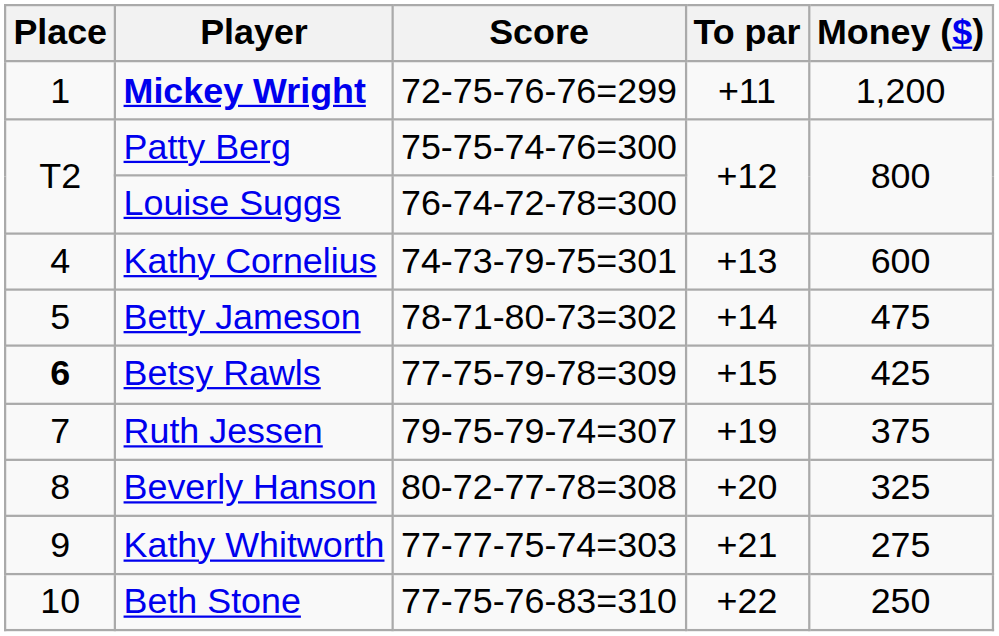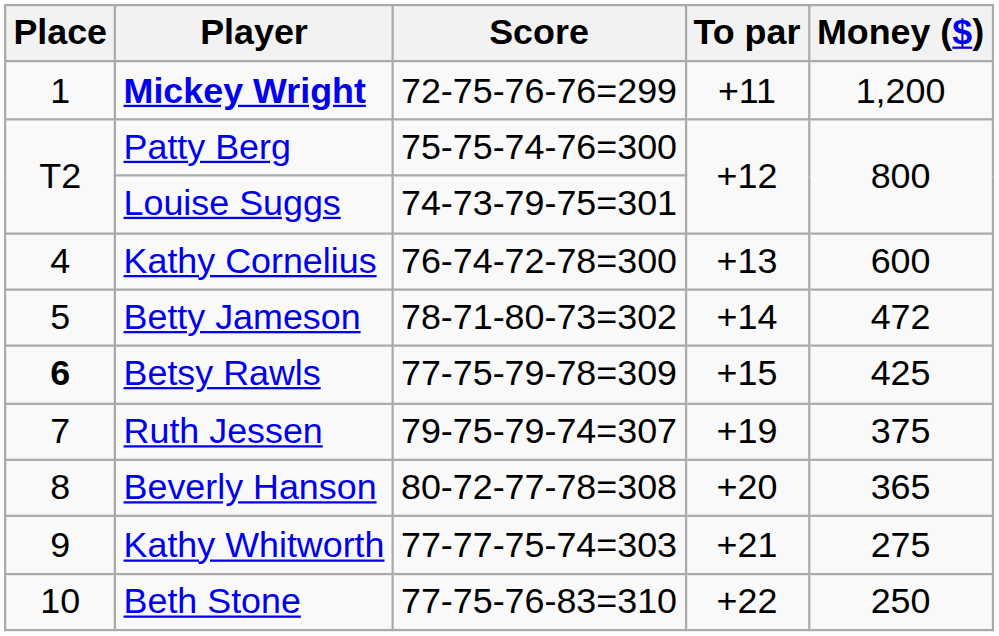Louise Suggs | Score: 76-74-72-78=300 -> 74-73-79-75=301
Kathy Cornelius | Score: 74-73-79-75=301 -> 76-74-72-78=300
Betty Jameson | Money ($): 475 -> 472
Beverly Hanson | Money ($): 325 -> 365
